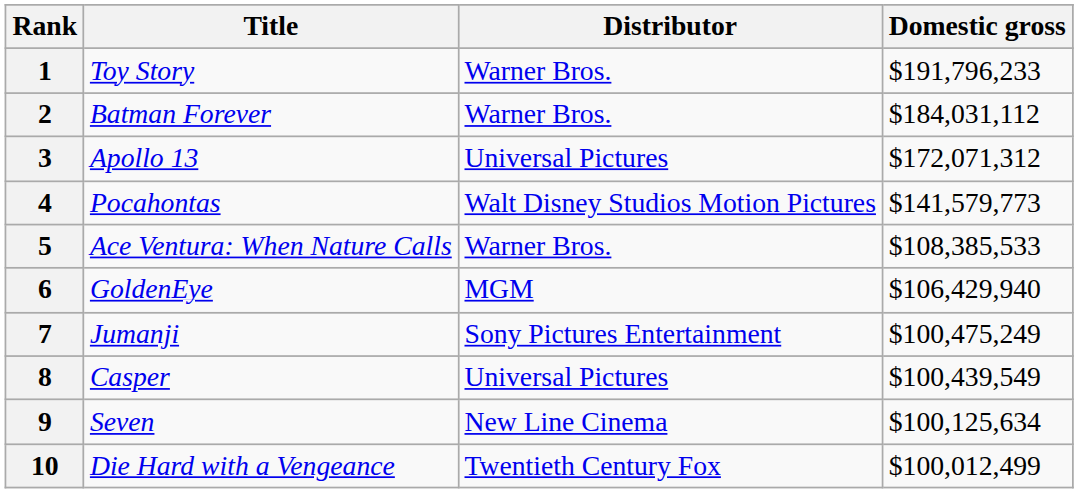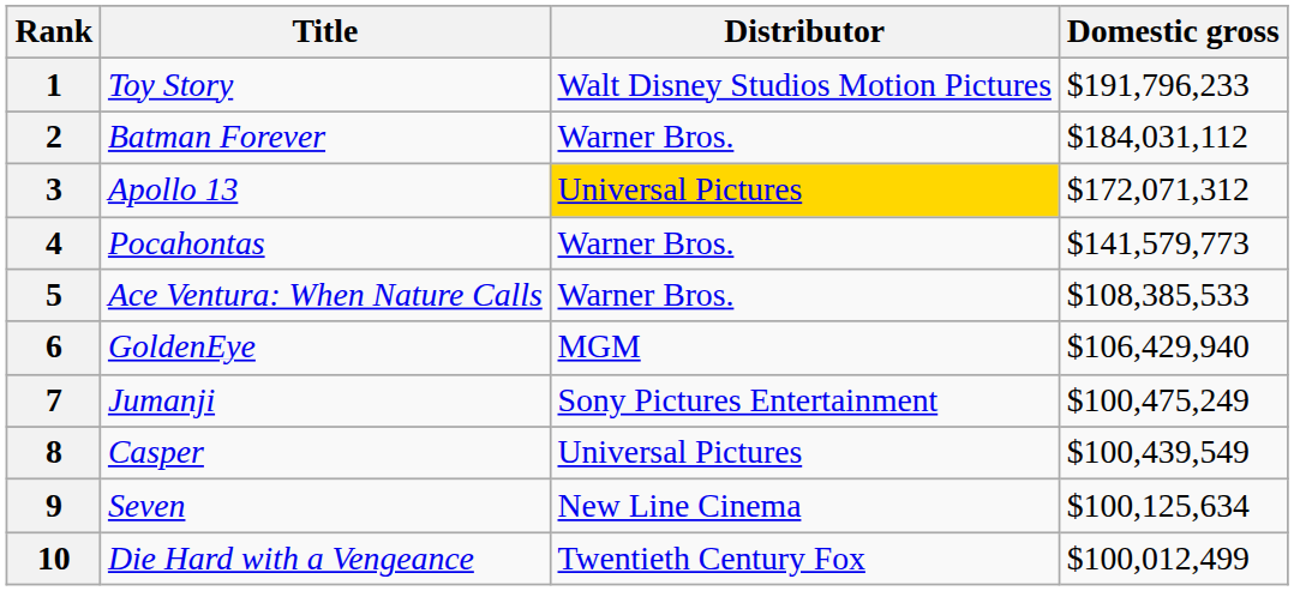1 | Distributor: Warner Bros. -> Walt Disney Studios Motion Pictures
3 | Distributor: no background -> gold background
4 | Distributor: Walt Disney Studios Motion Pictures -> Warner Bros.
